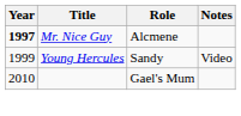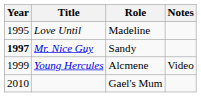+ row: 1995 | Love Until | Madeline
Mr. Nice Guy | Role: Alcmene -> Sandy
Young Hercules | Role: Sandy -> Alcmene
